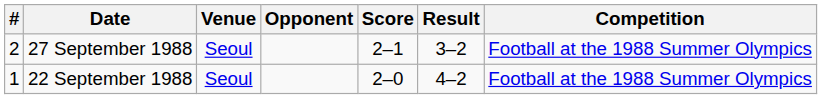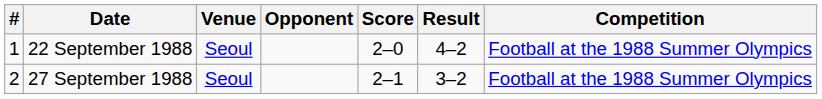rows swapped: 22 September 1988 <-> 27 September 1988
